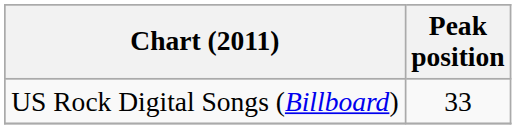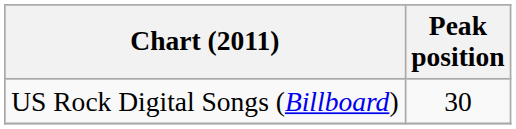US Rock Digital Songs (Billboard) | Peak position: 33 -> 30
